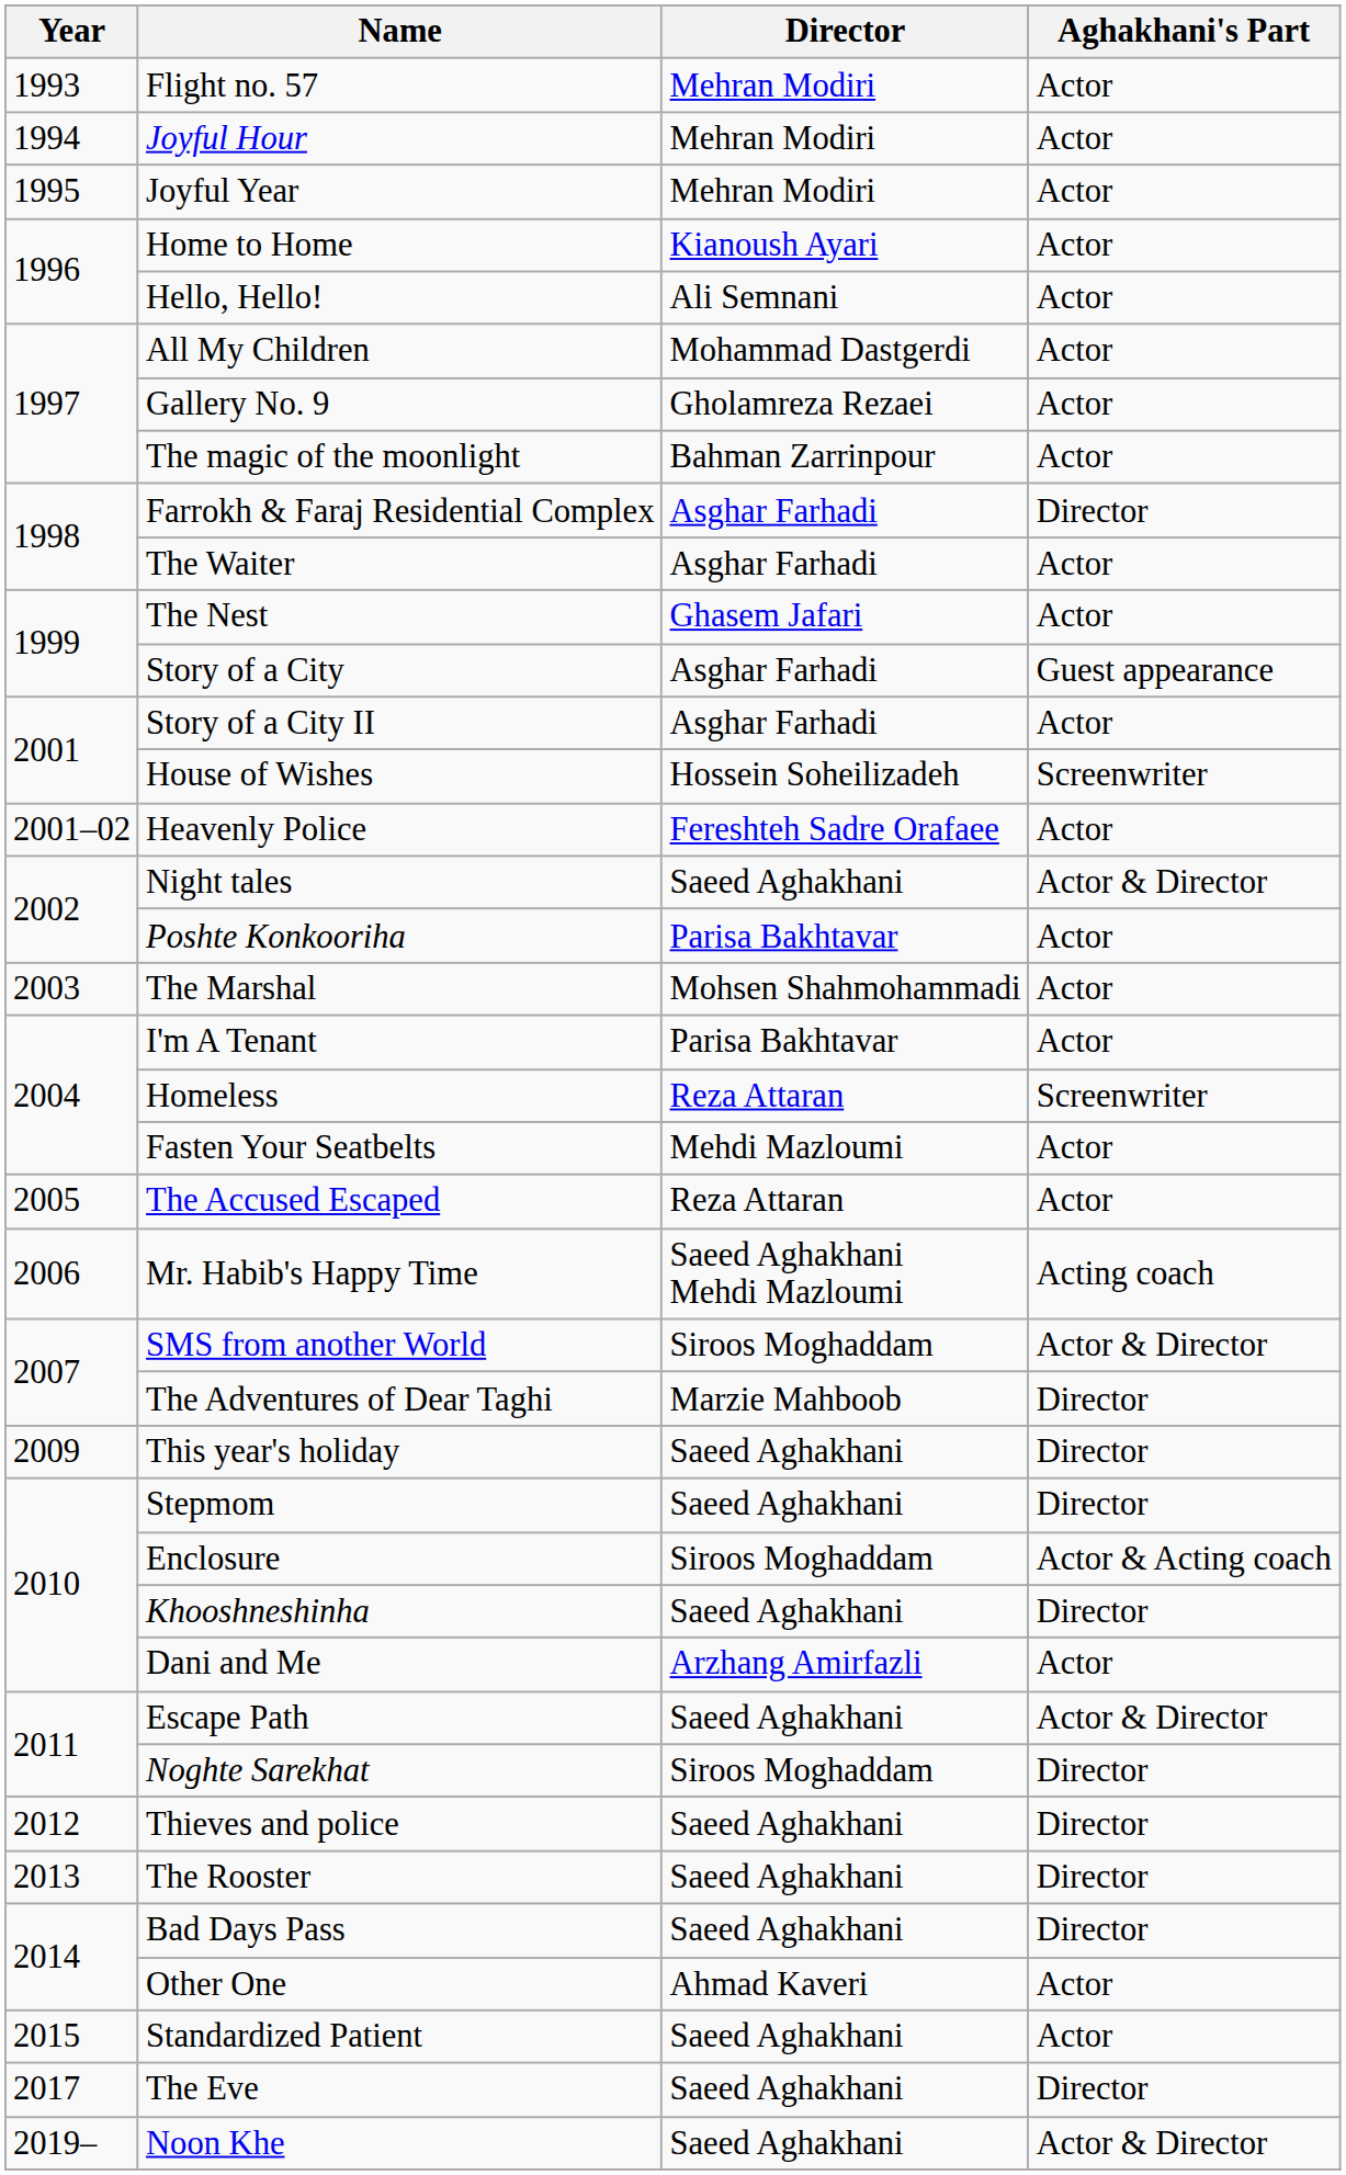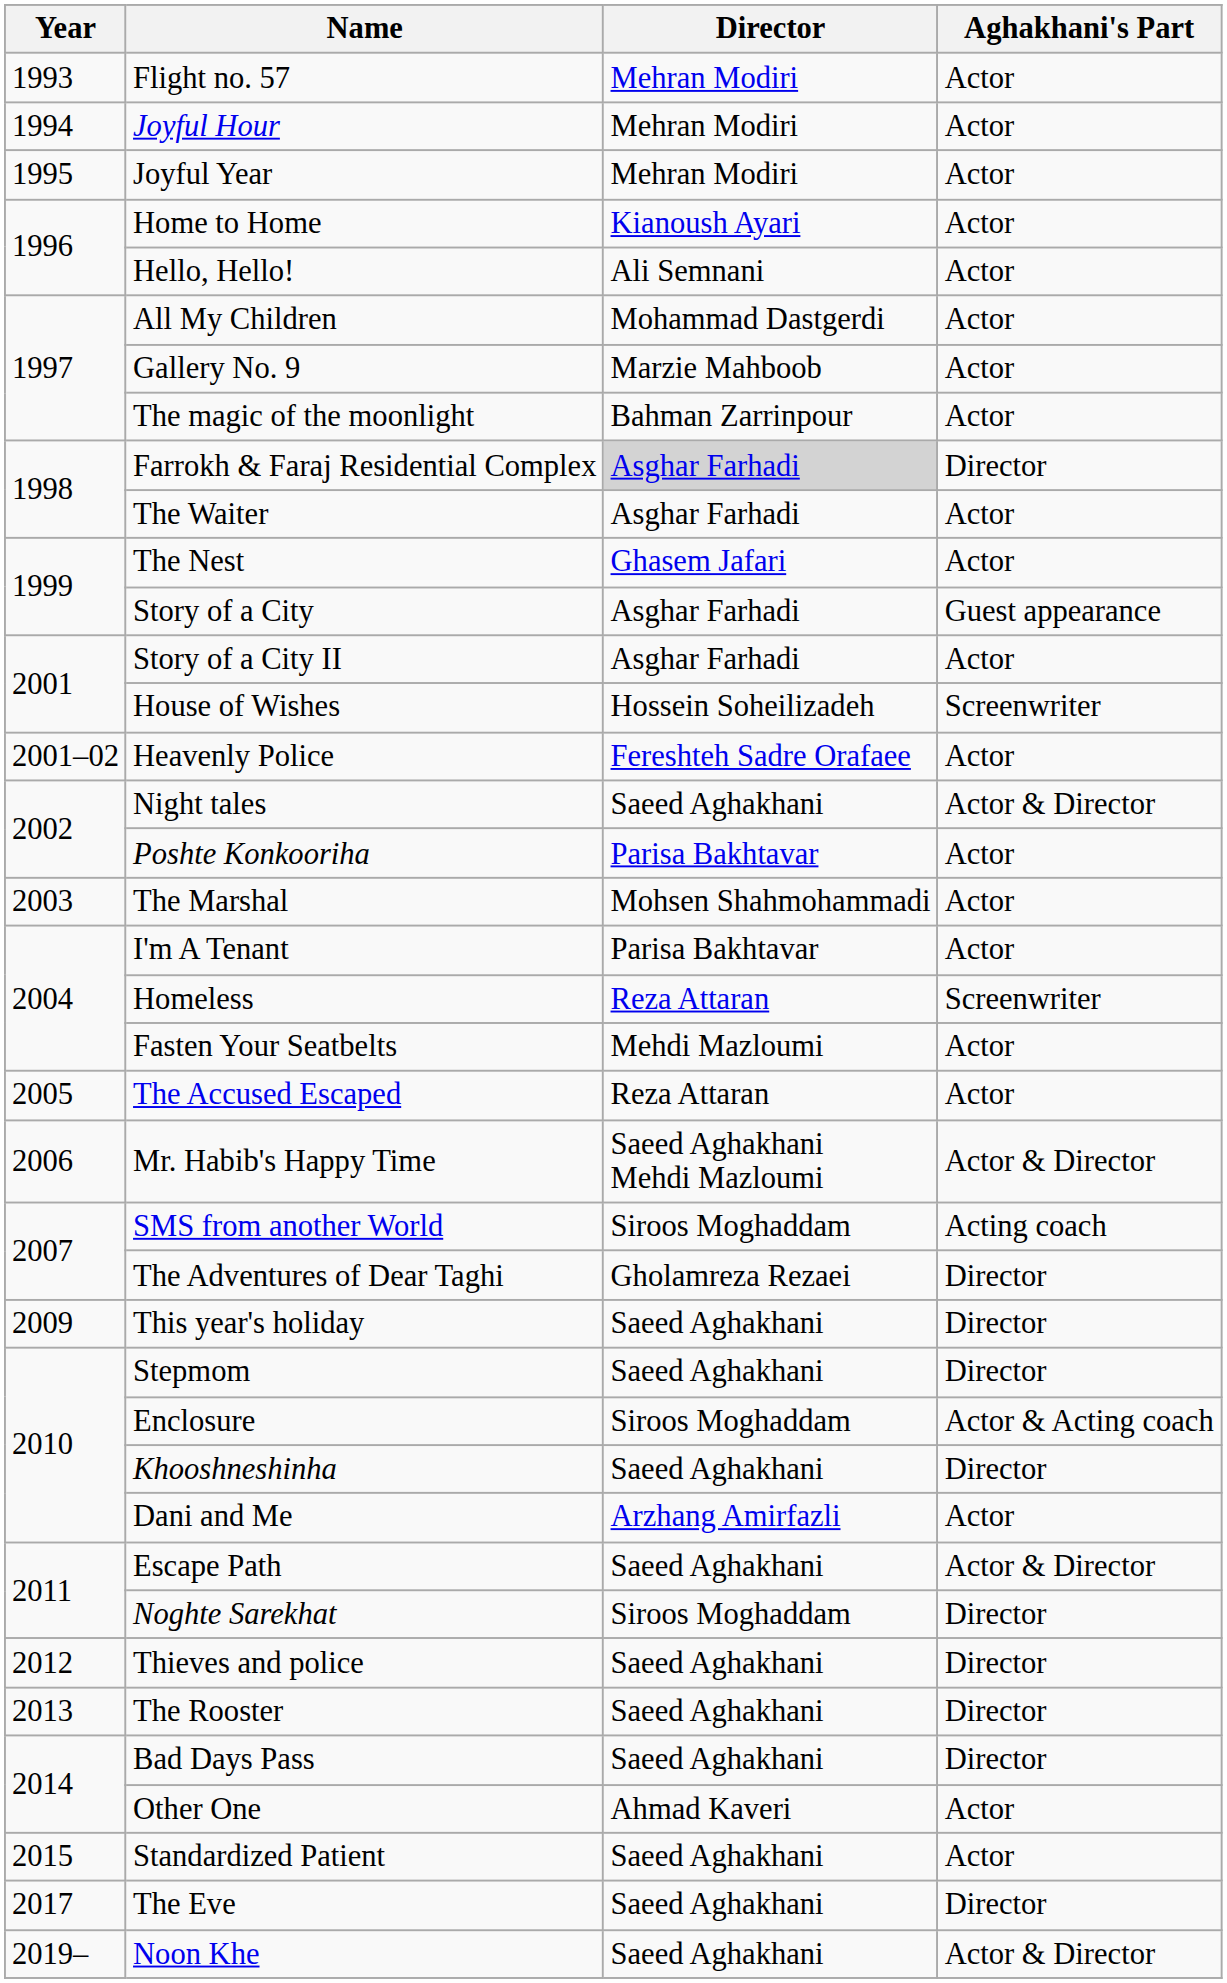Gallery No. 9 | Director: Gholamreza Rezaei -> Marzie Mahboob
Farrokh & Faraj Residential Complex | Director: no background -> lightgrey background
Mr. Habib's Happy Time | Aghakhani's Part: Acting coach -> Actor & Director
SMS from another World | Aghakhani's Part: Actor & Director -> Acting coach
The Adventures of Dear Taghi | Director: Marzie Mahboob -> Gholamreza Rezaei
